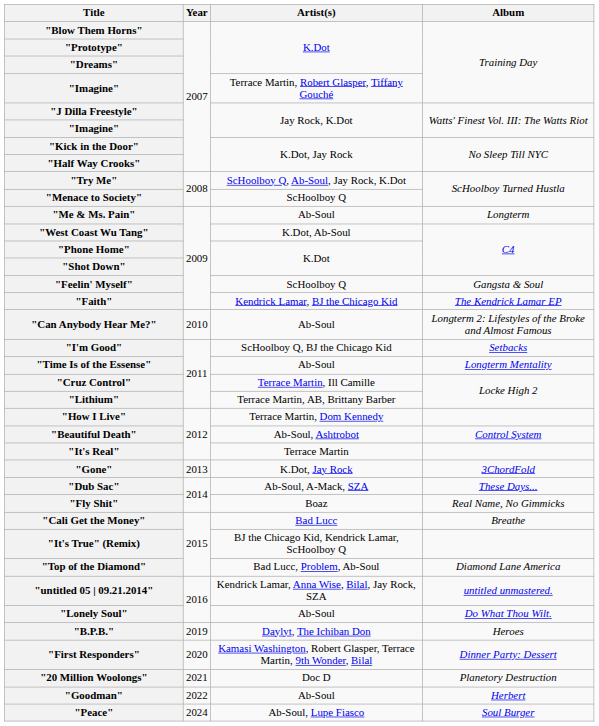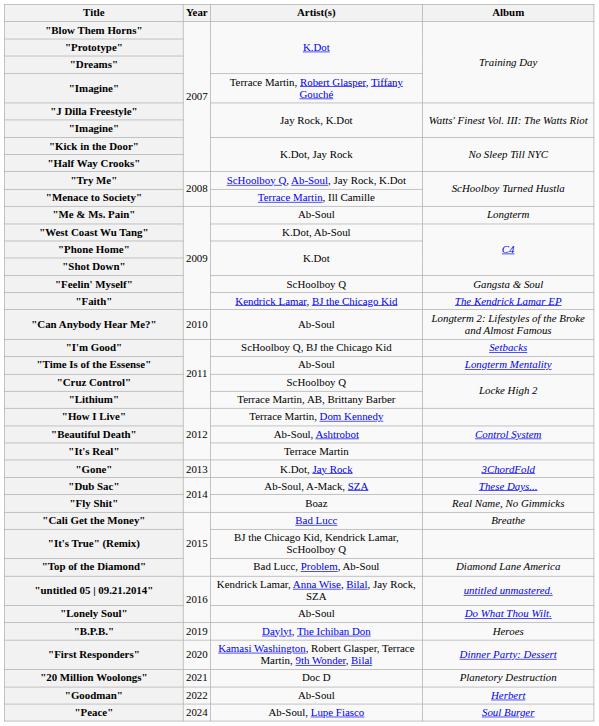"Menace to Society" | Artist(s): ScHoolboy Q -> Terrace Martin, Ill Camille
"Cruz Control" | Artist(s): Terrace Martin, Ill Camille -> ScHoolboy Q
